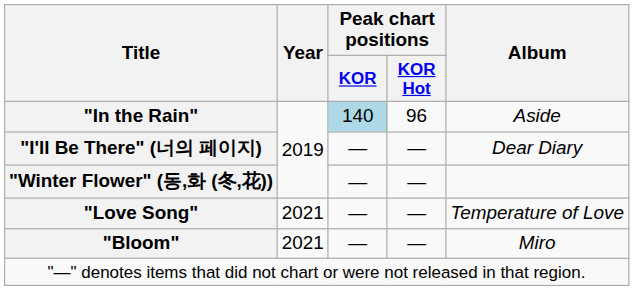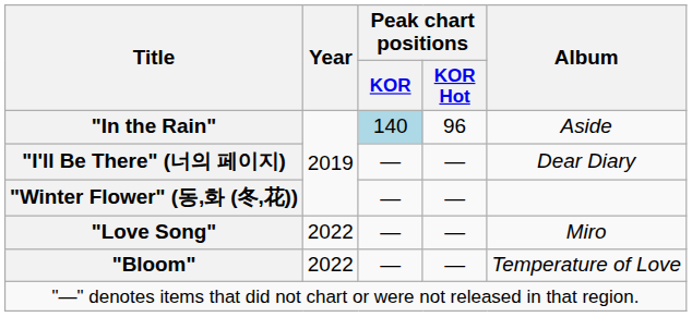"Love Song" | Year: 2021 -> 2022
"Love Song" | Album: Temperature of Love -> Miro
"Bloom" | Year: 2021 -> 2022
"Bloom" | Album: Miro -> Temperature of Love
